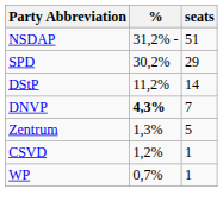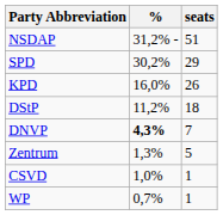+ row: KPD | 16,0% | 26
DStP | seats: 14 -> 18
CSVD | %: 1,2% -> 1,0%
